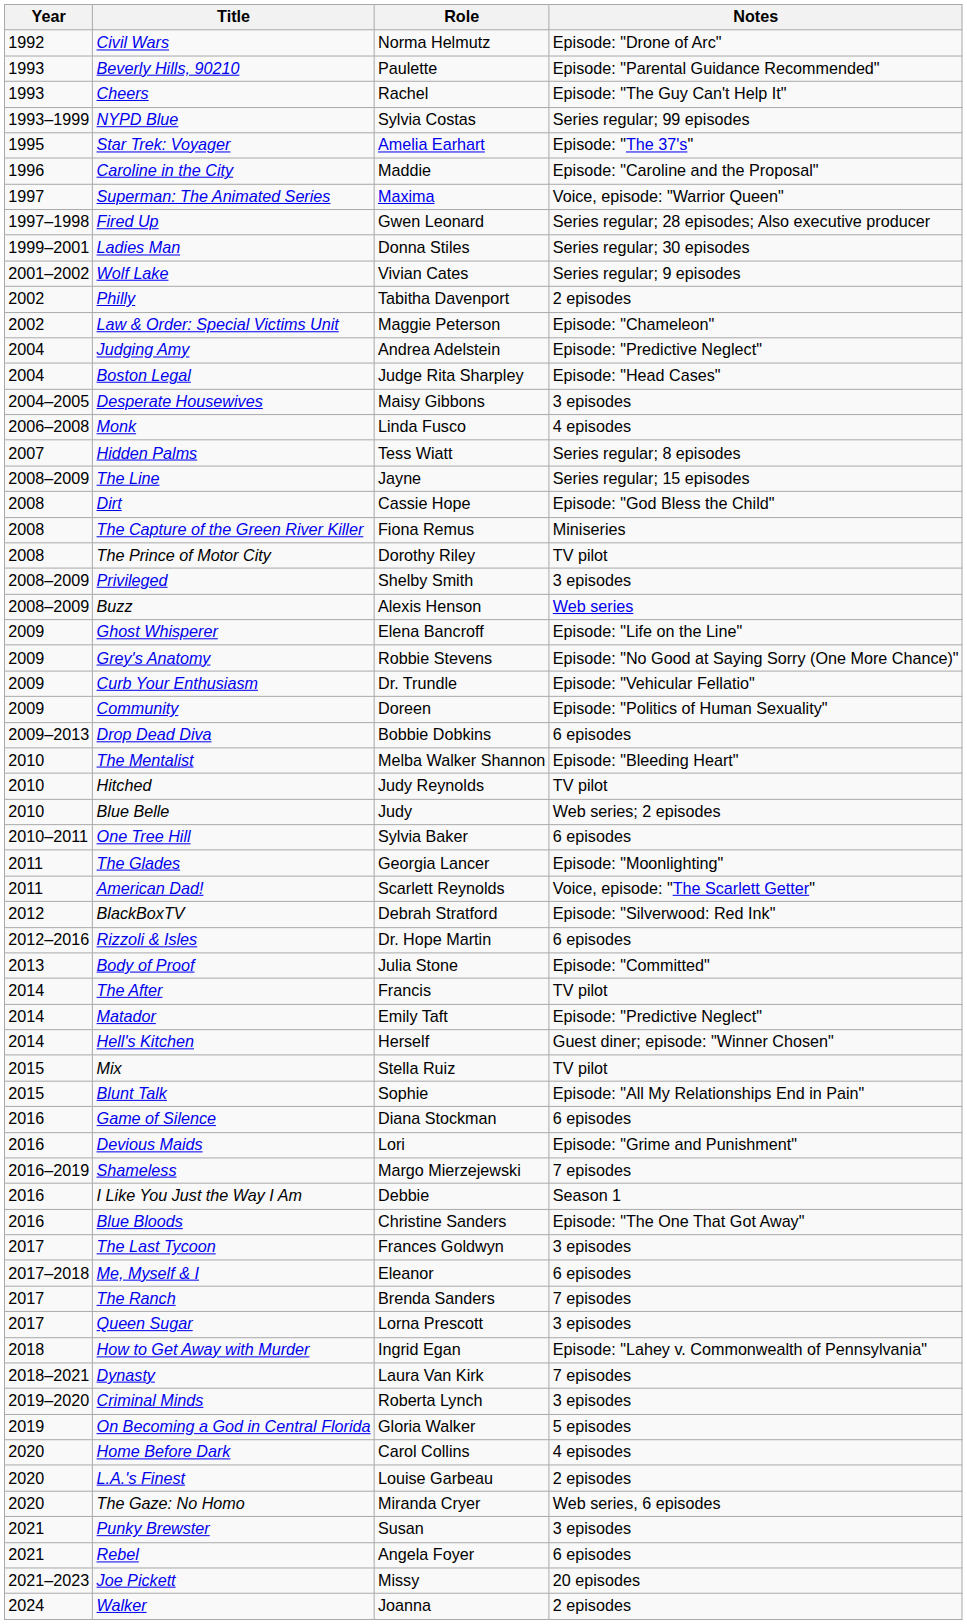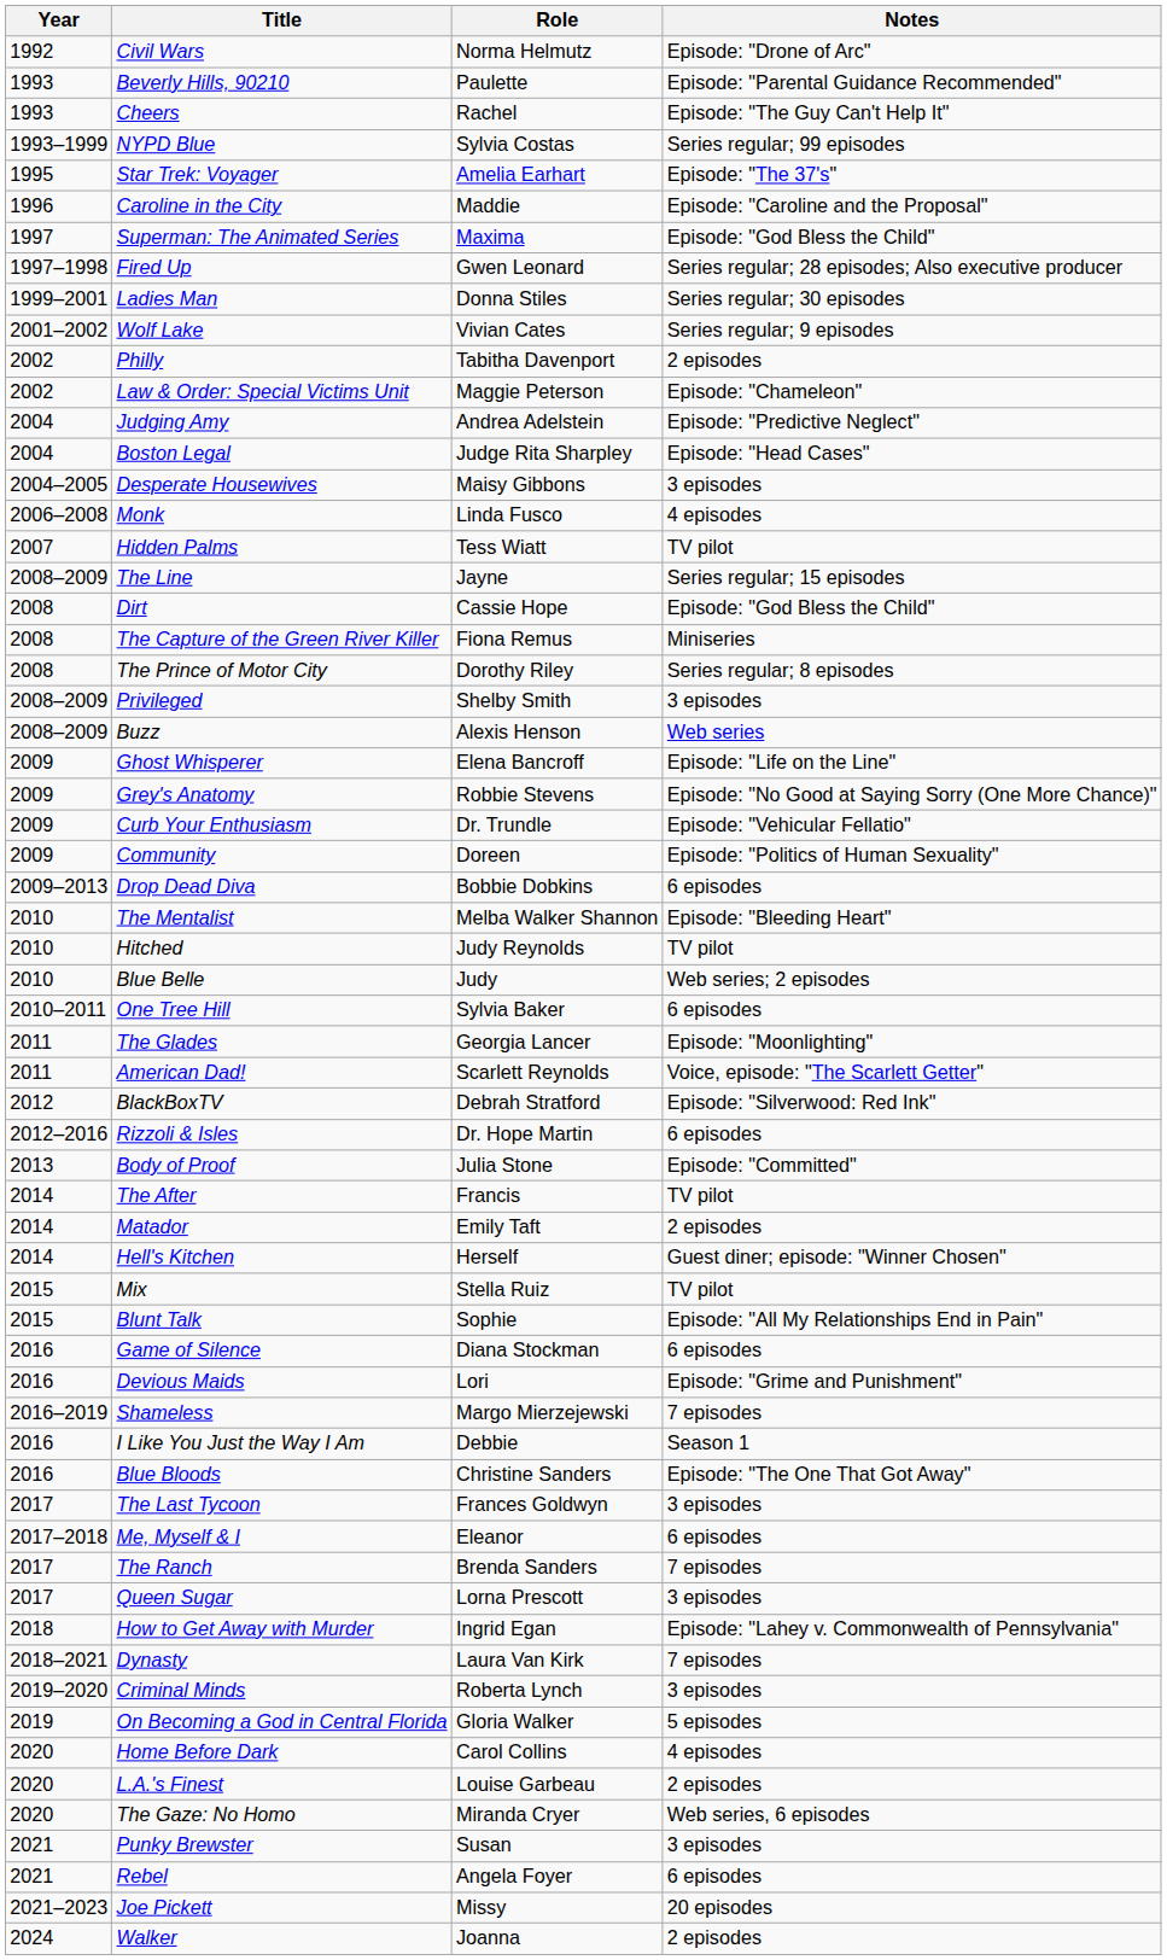Superman: The Animated Series | Notes: Voice, episode: "Warrior Queen" -> Episode: "God Bless the Child"
Hidden Palms | Notes: Series regular; 8 episodes -> TV pilot
The Prince of Motor City | Notes: TV pilot -> Series regular; 8 episodes
Matador | Notes: Episode: "Predictive Neglect" -> 2 episodes
